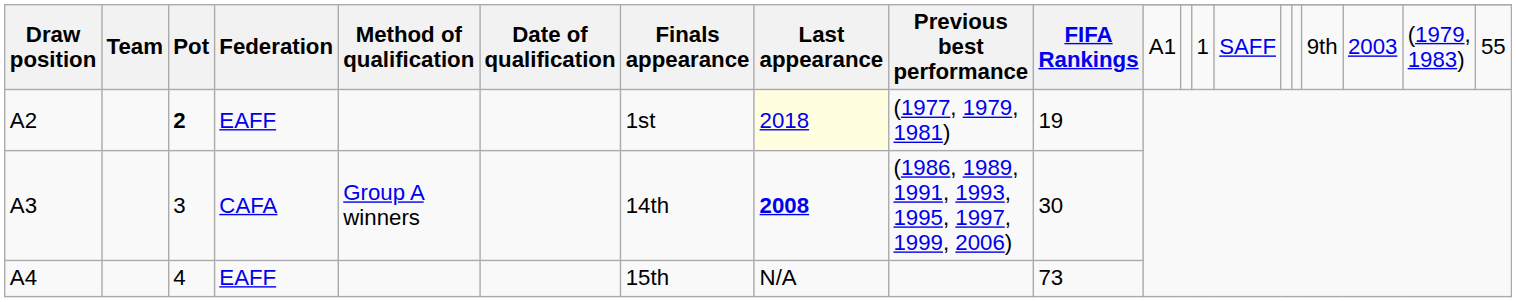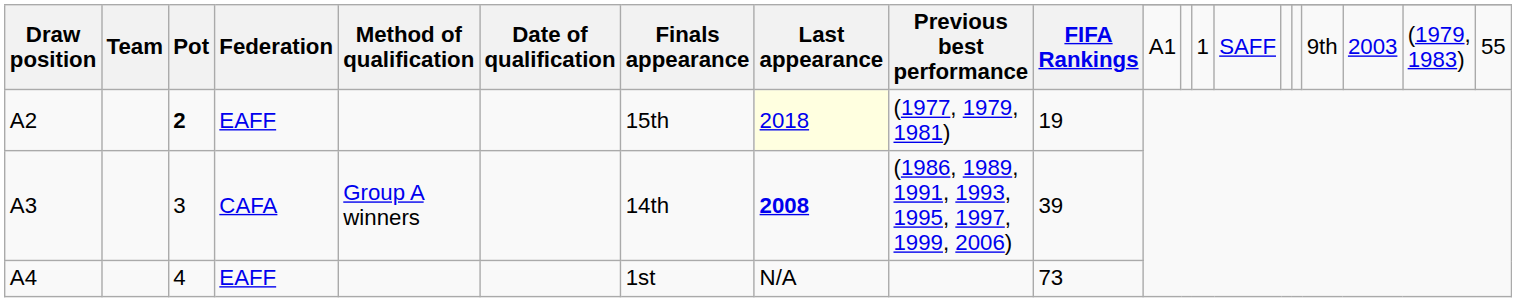A2 | Finals appearance: 1st -> 15th
A3 | FIFA Rankings: 30 -> 39
A4 | Finals appearance: 15th -> 1st
